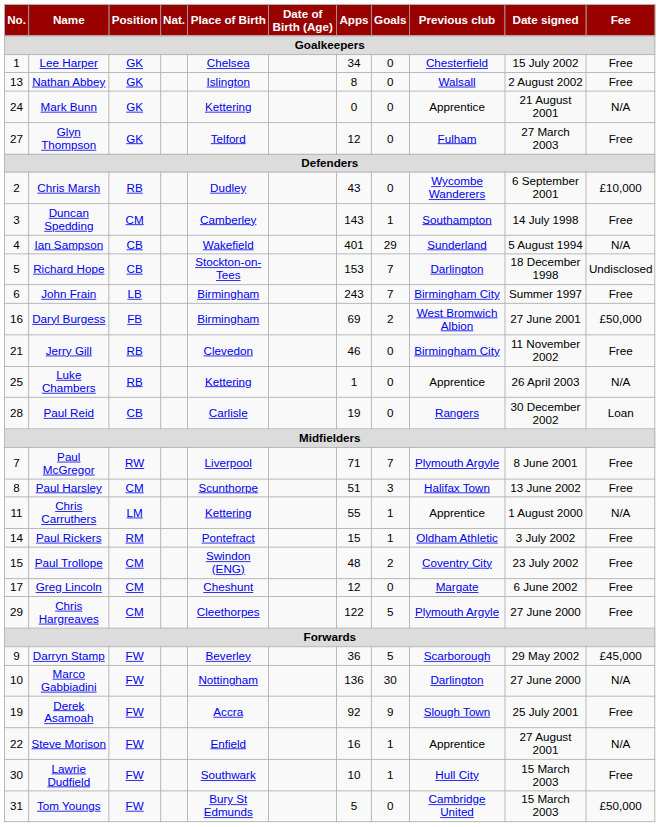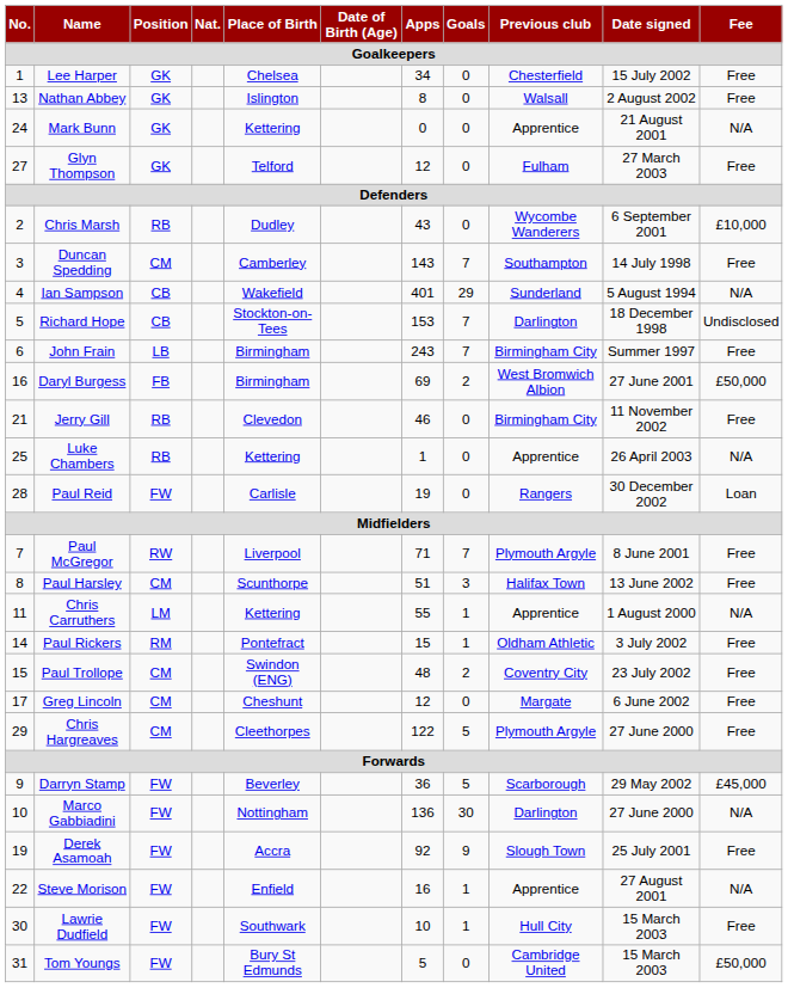Duncan Spedding | Goals: 1 -> 7
Paul Reid | Position: CB -> FW
